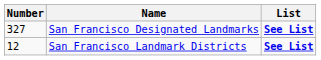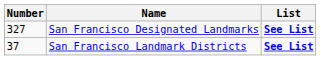San Francisco Landmark Districts | Number: 12 -> 37
